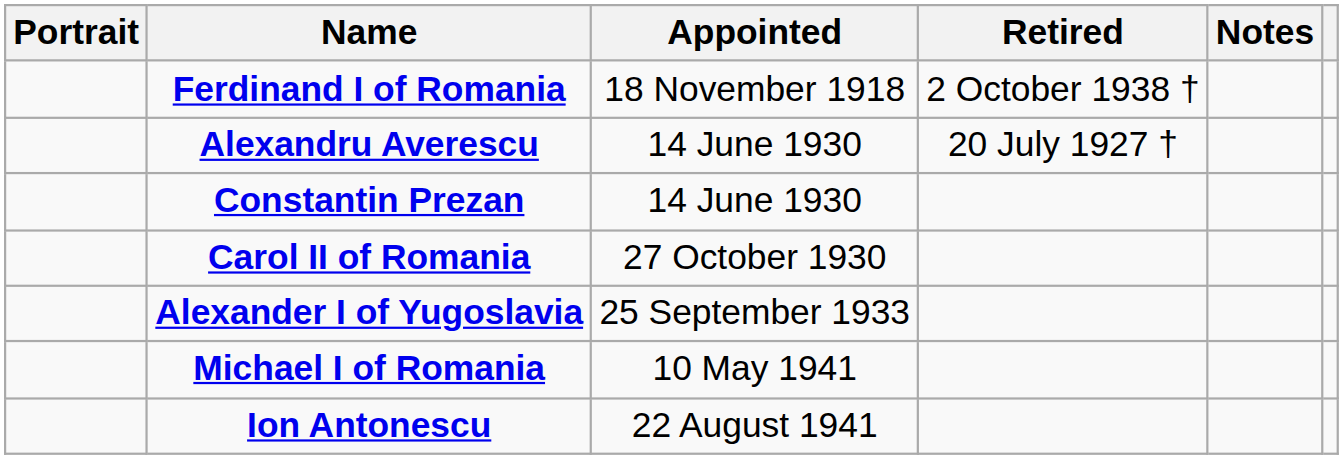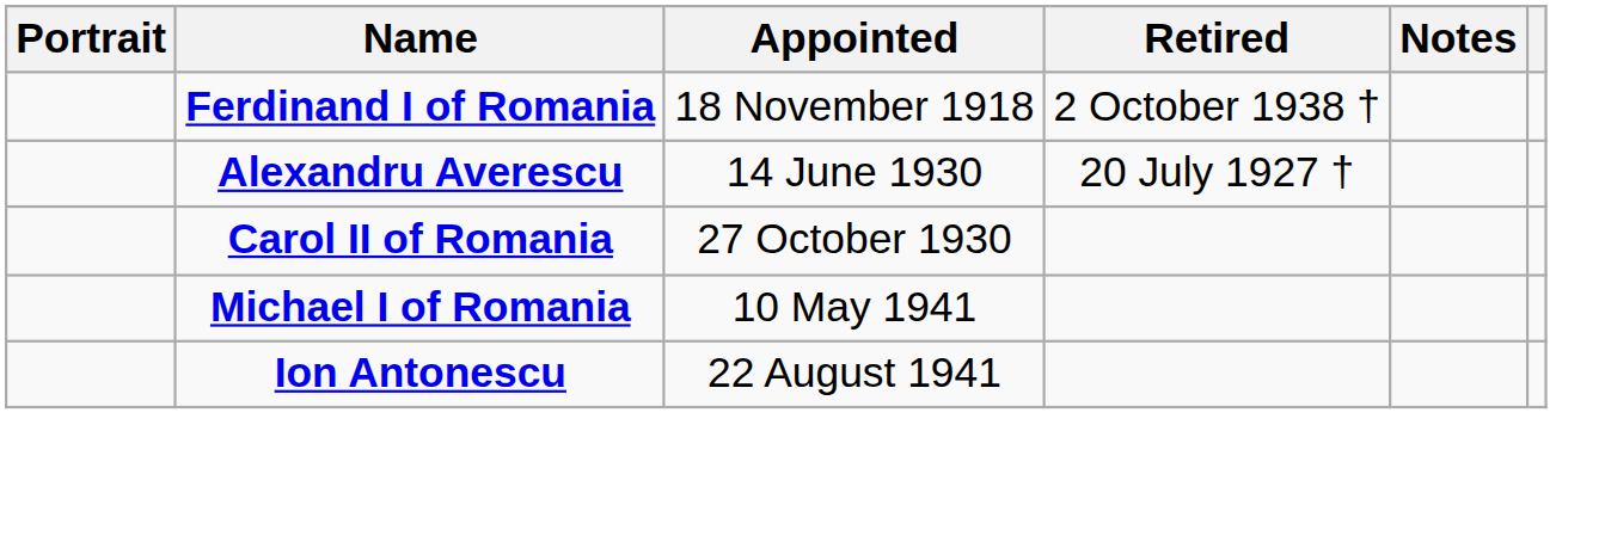- row: Constantin Prezan | 14 June 1930
- row: Alexander I of Yugoslavia | 25 September 1933
